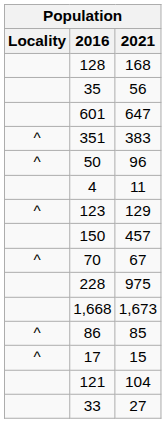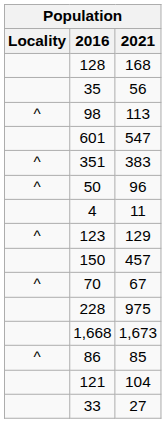+ row: ^ | 98 | 113
601 | 2021: 647 -> 547
- row: ^ | 17 | 15
